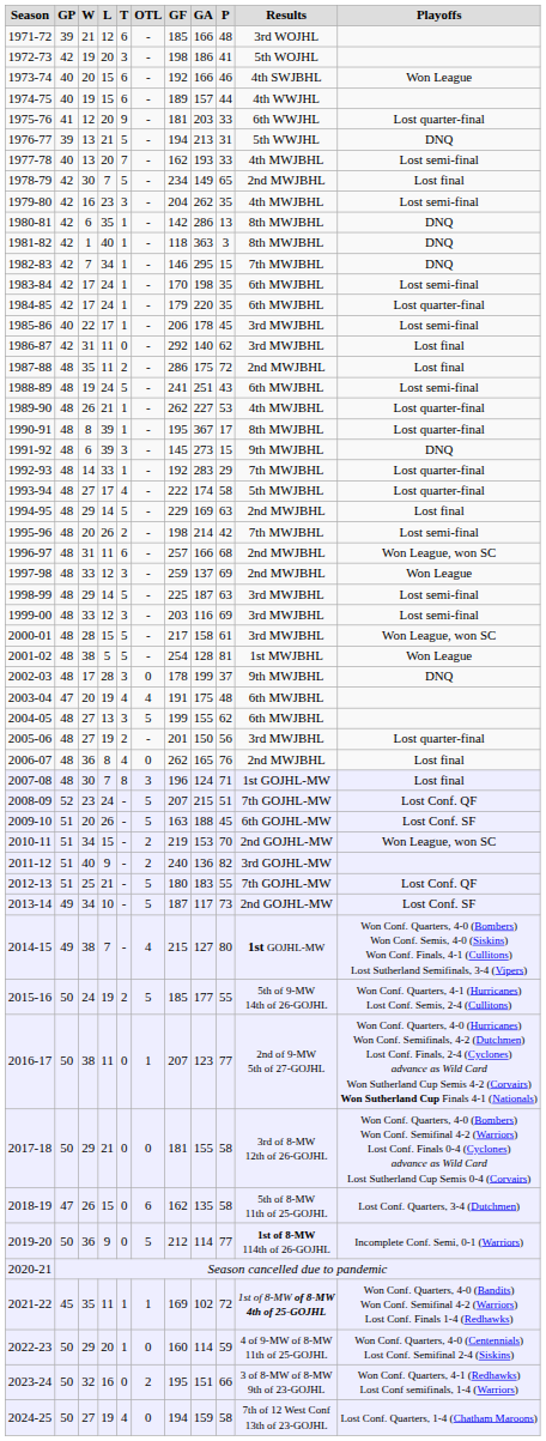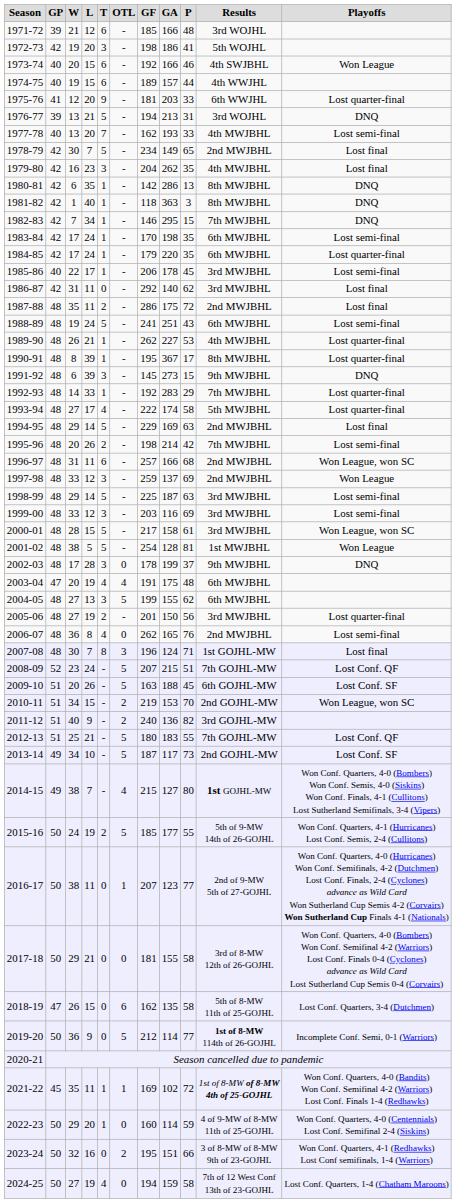1976-77 | Results: 5th WWJHL -> 3rd WOJHL
1979-80 | Playoffs: Lost semi-final -> Lost final
2006-07 | Playoffs: Lost final -> Lost semi-final
